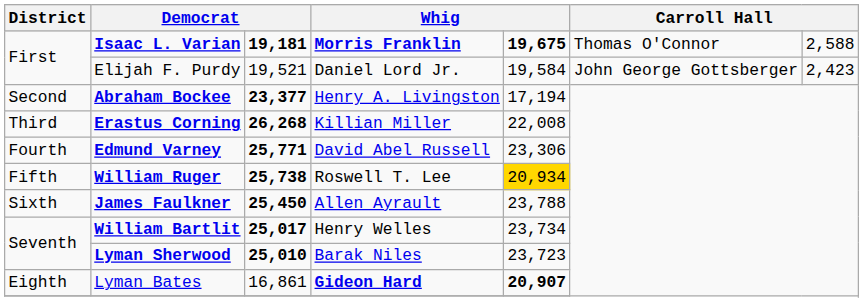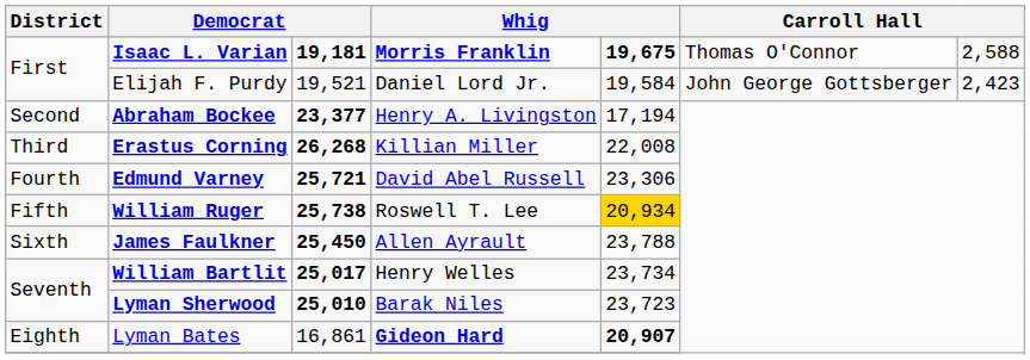Edmund Varney | column 3: 25,771 -> 25,721
